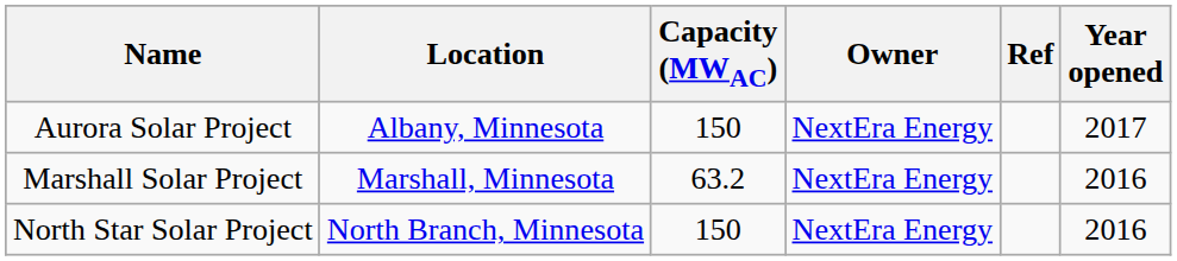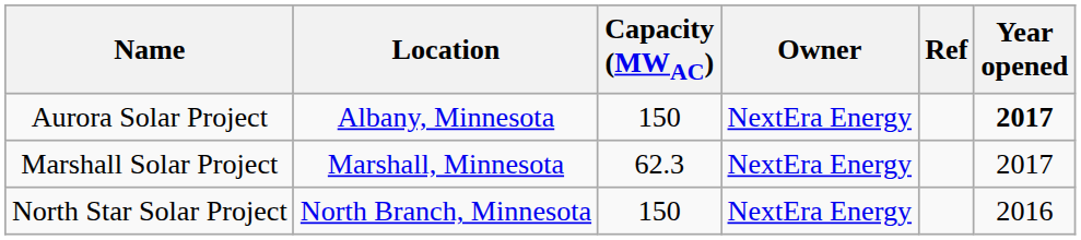Aurora Solar Project | Year opened: normal -> bold
Marshall Solar Project | Capacity (MWAC): 63.2 -> 62.3
Marshall Solar Project | Year opened: 2016 -> 2017
